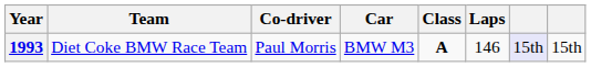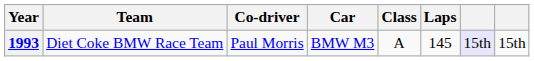1993 | Class: bold -> normal
1993 | Laps: 146 -> 145
